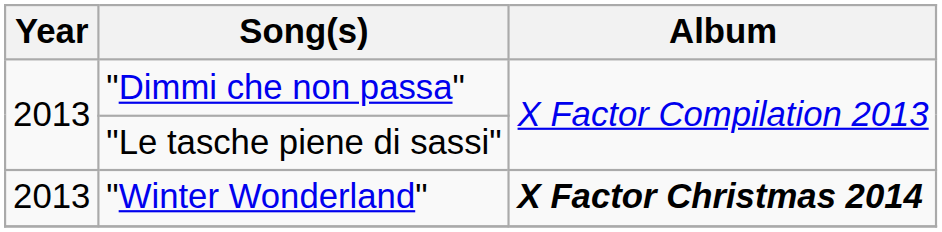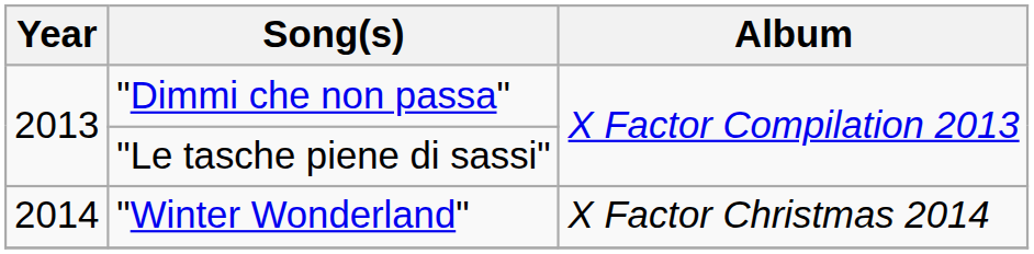"Winter Wonderland" | Year: 2013 -> 2014
"Winter Wonderland" | Album: bold -> normal
